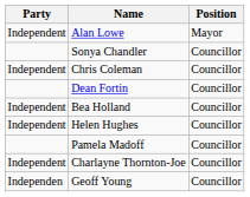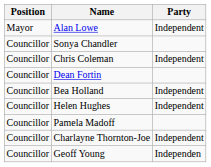columns swapped: Party <-> Position
